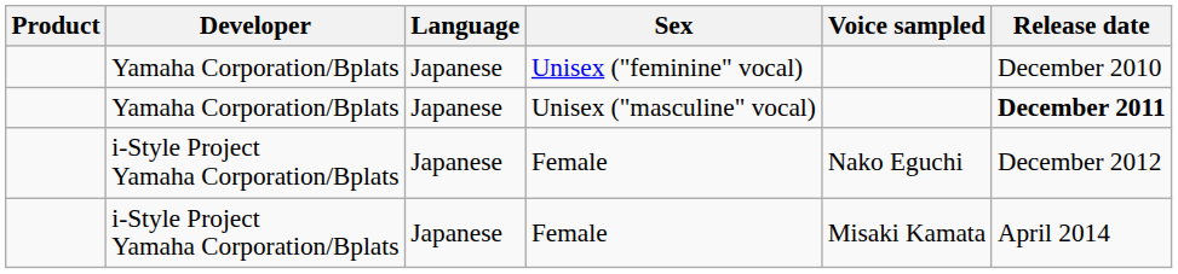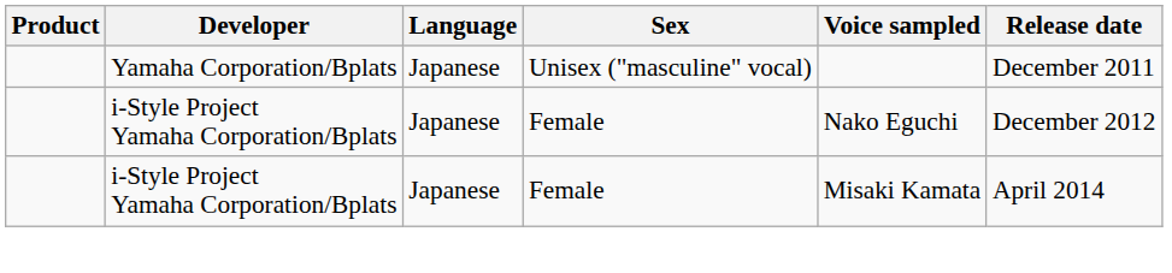- row: Yamaha Corporation/Bplats | Japanese | Unisex ("feminine" vocal) | December 2010
Unisex ("masculine" vocal) | Release date: bold -> normal
